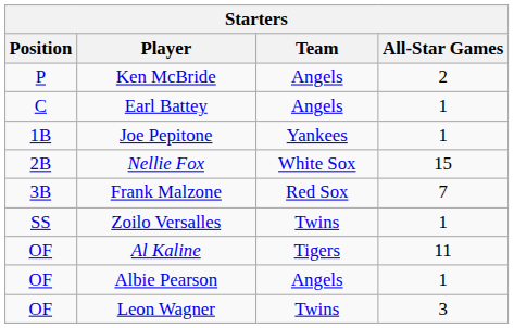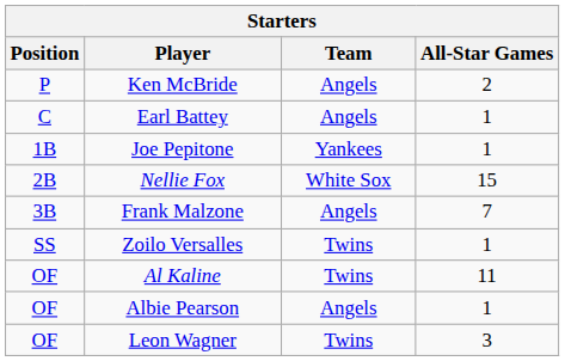Frank Malzone | Team: Red Sox -> Angels
Al Kaline | Team: Tigers -> Twins
